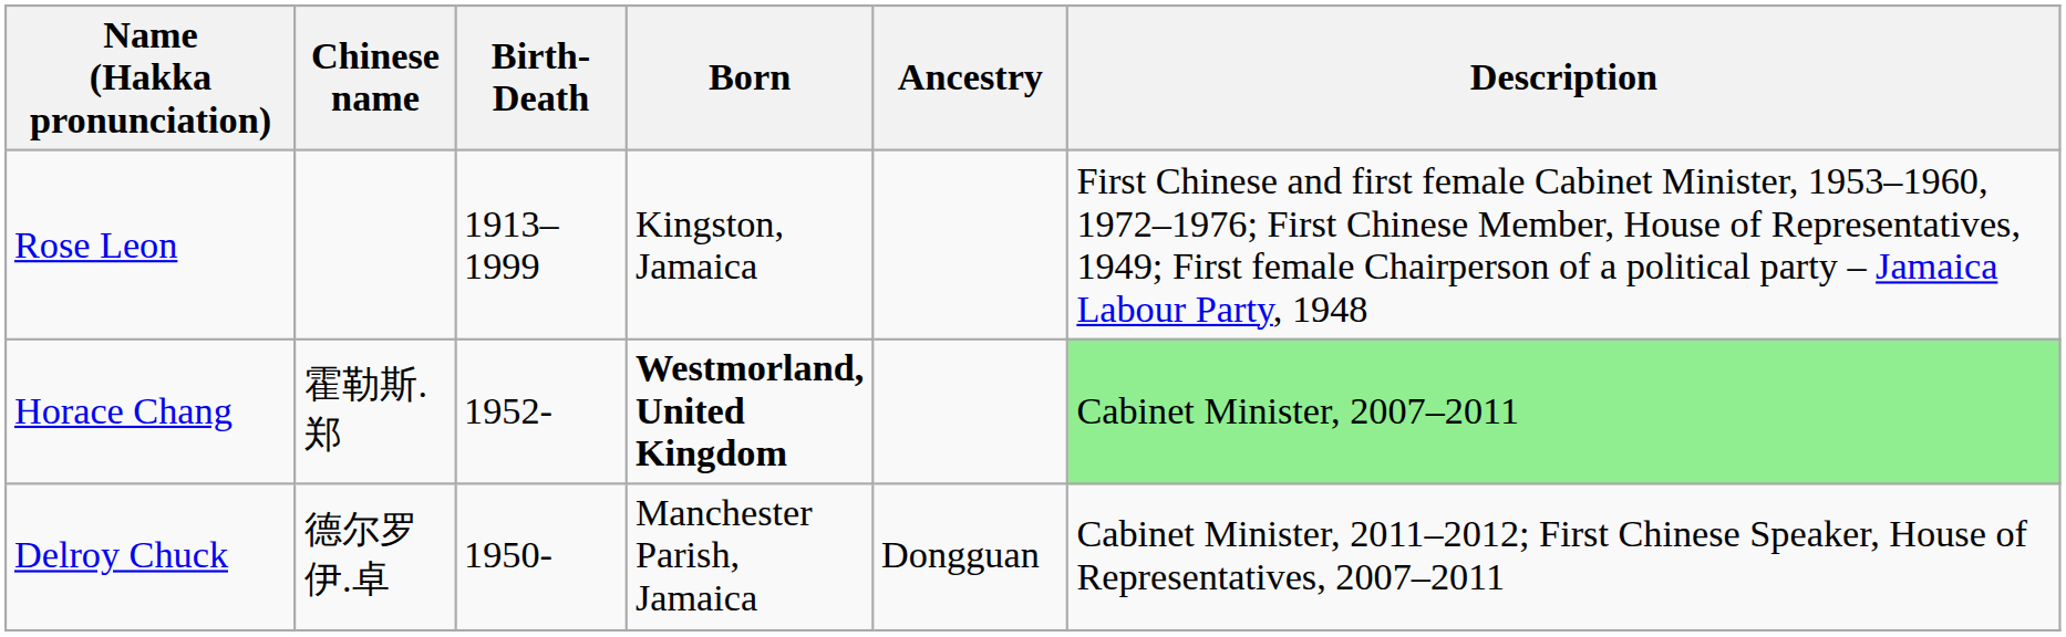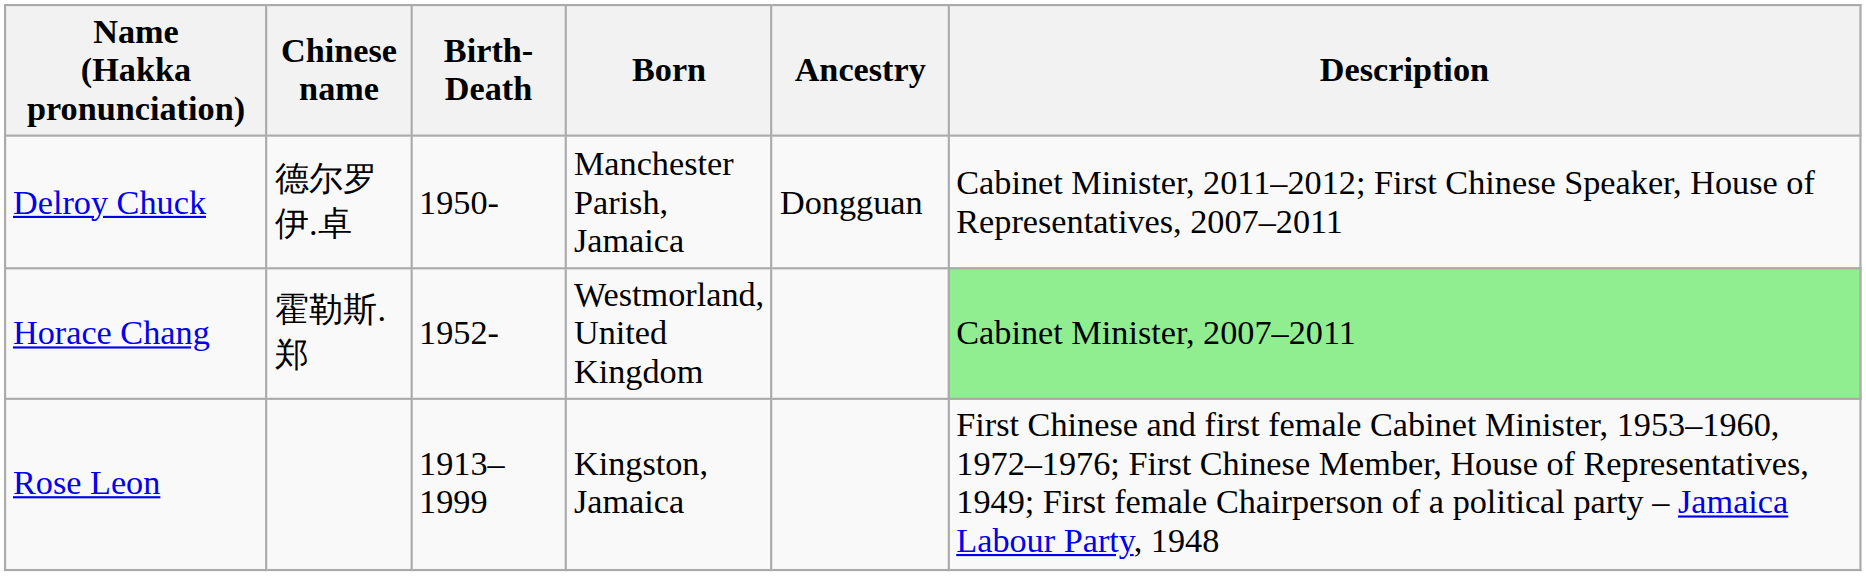rows swapped: Rose Leon <-> Delroy Chuck
Horace Chang | Born: bold -> normal
